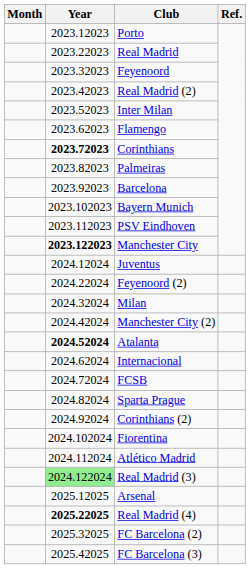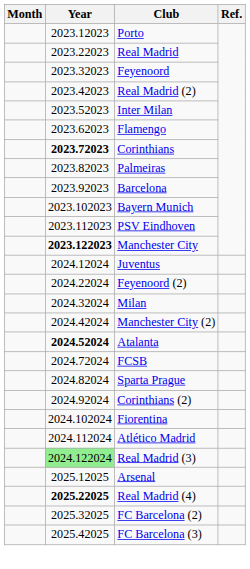- row: 2024.62024 | Internacional
